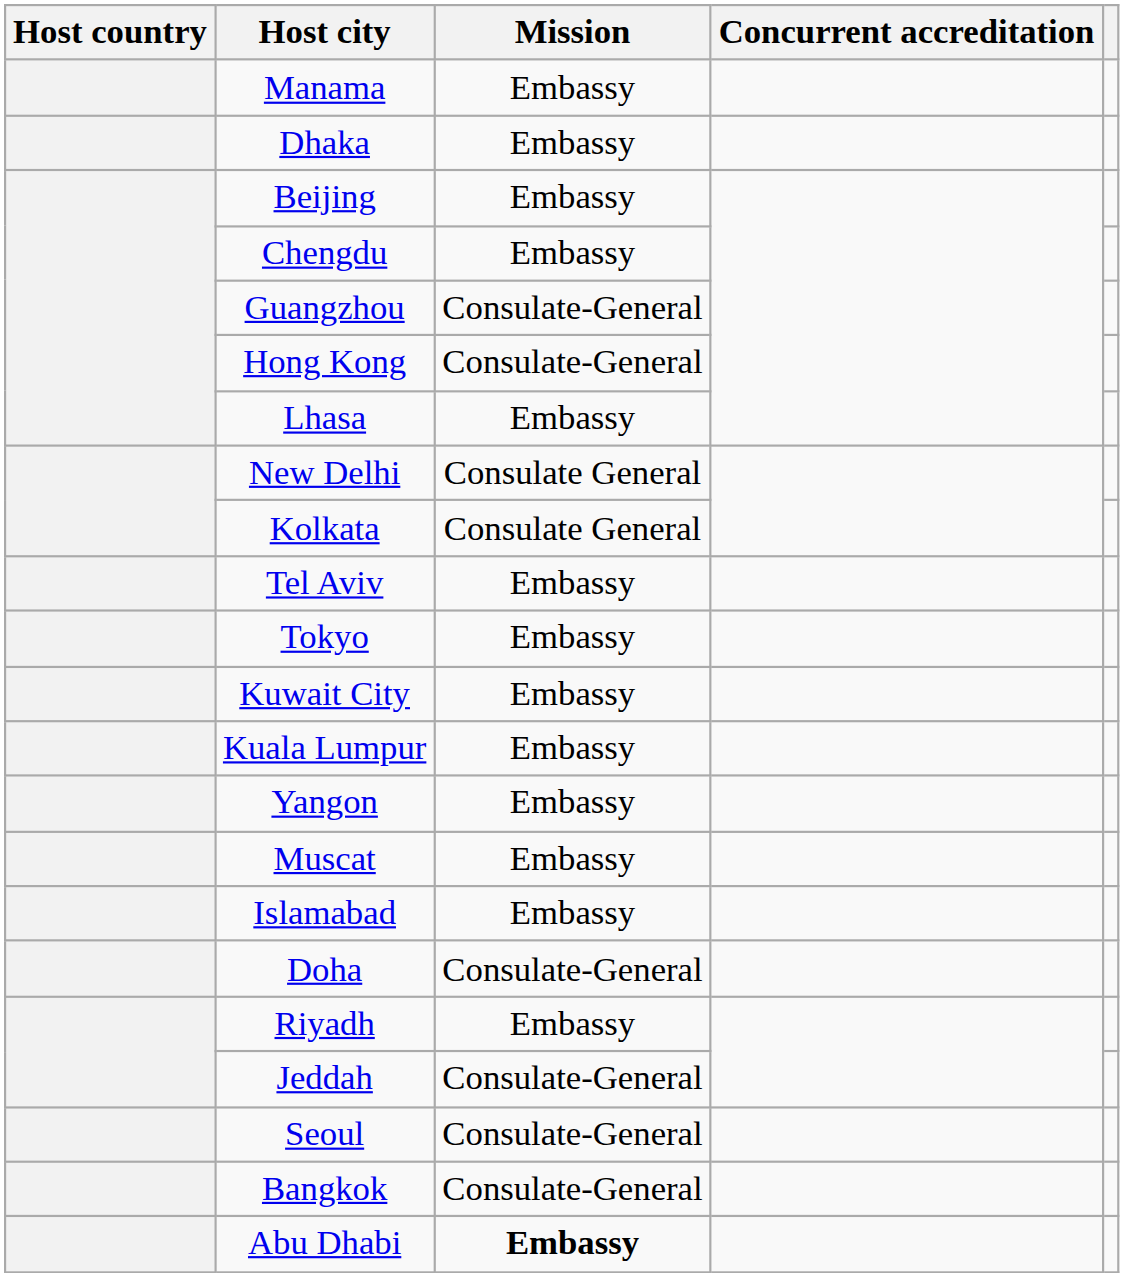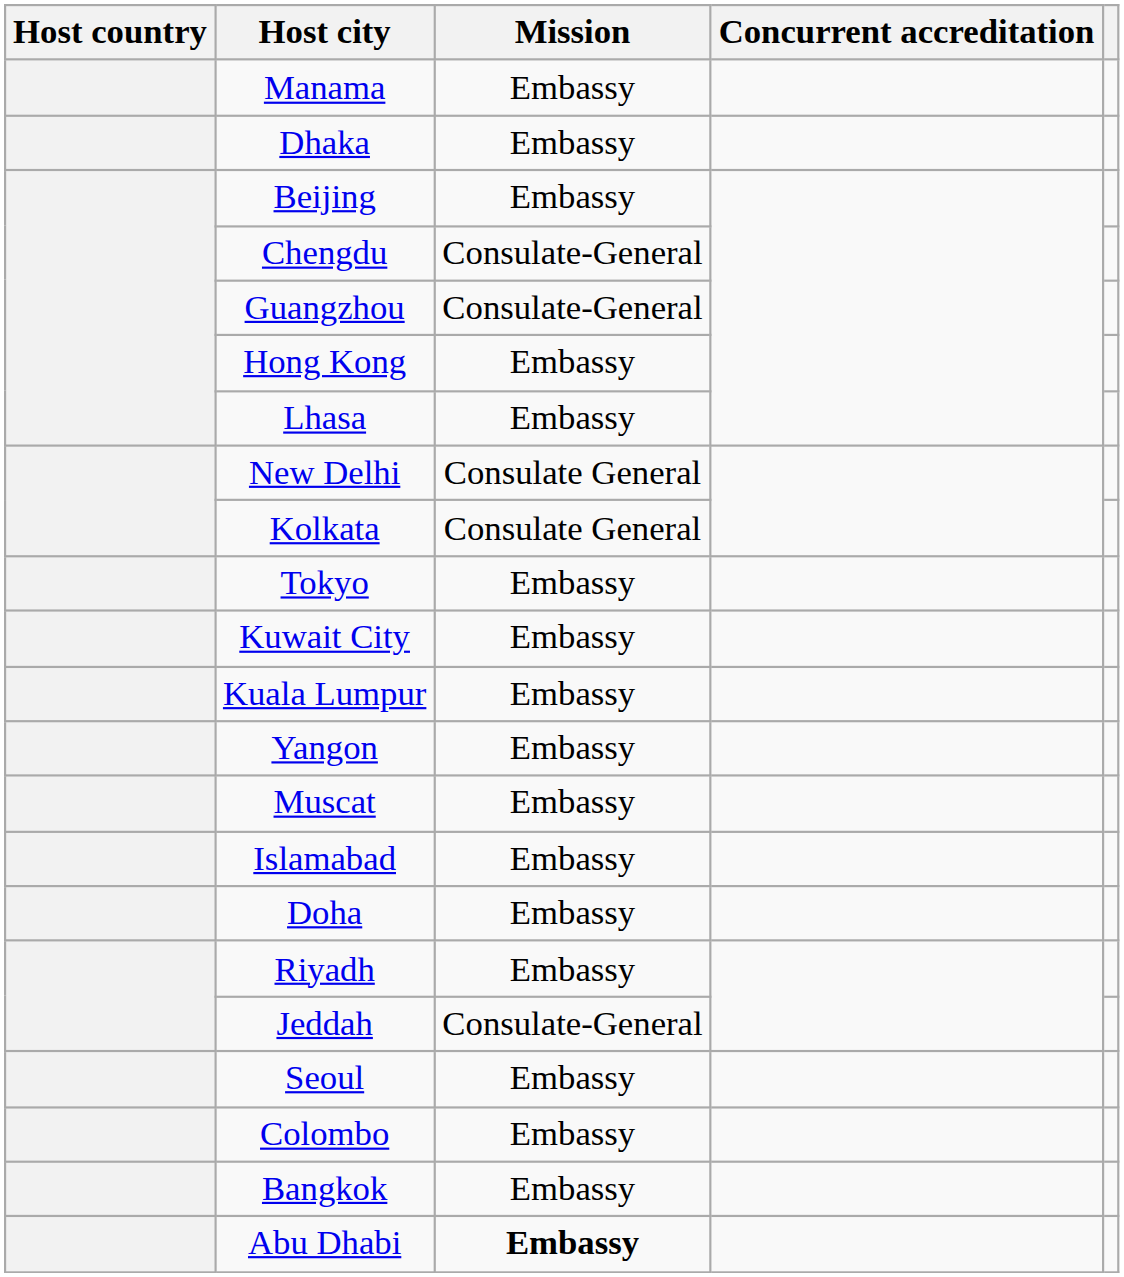Chengdu | Mission: Embassy -> Consulate-General
Hong Kong | Mission: Consulate-General -> Embassy
- row: Tel Aviv | Embassy
Doha | Mission: Consulate-General -> Embassy
Seoul | Mission: Consulate-General -> Embassy
+ row: Colombo | Embassy
Bangkok | Mission: Consulate-General -> Embassy
